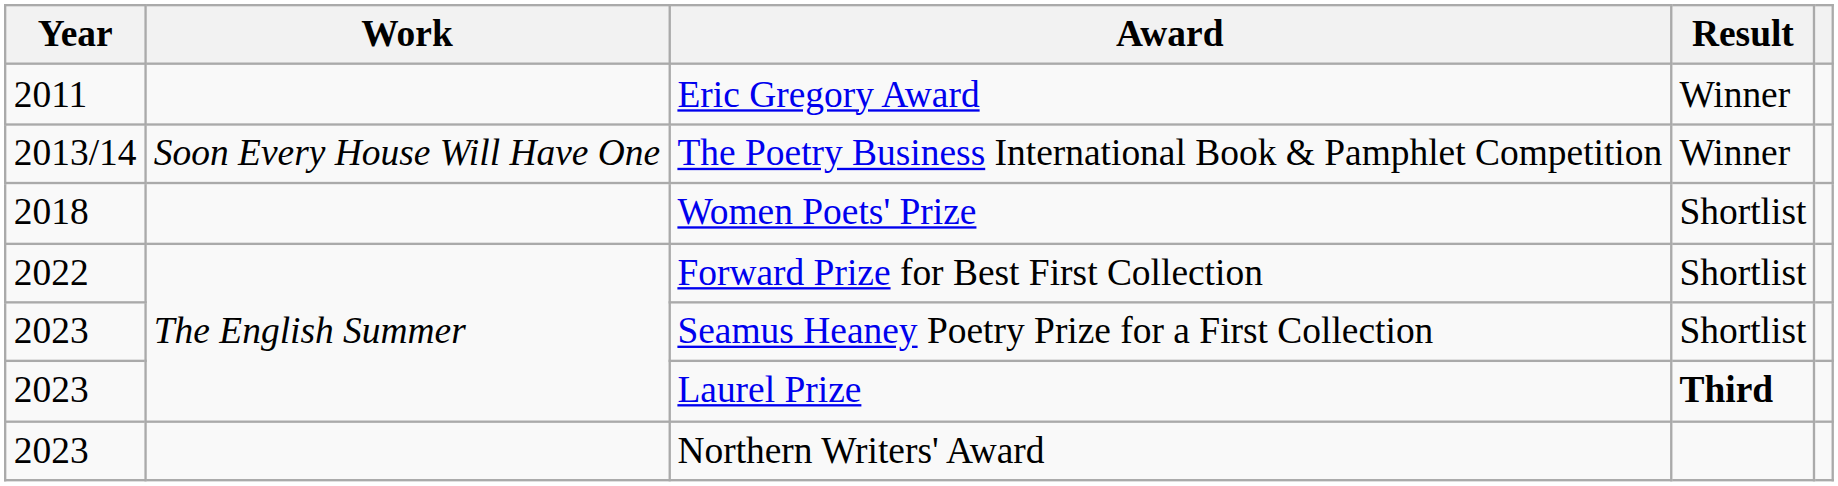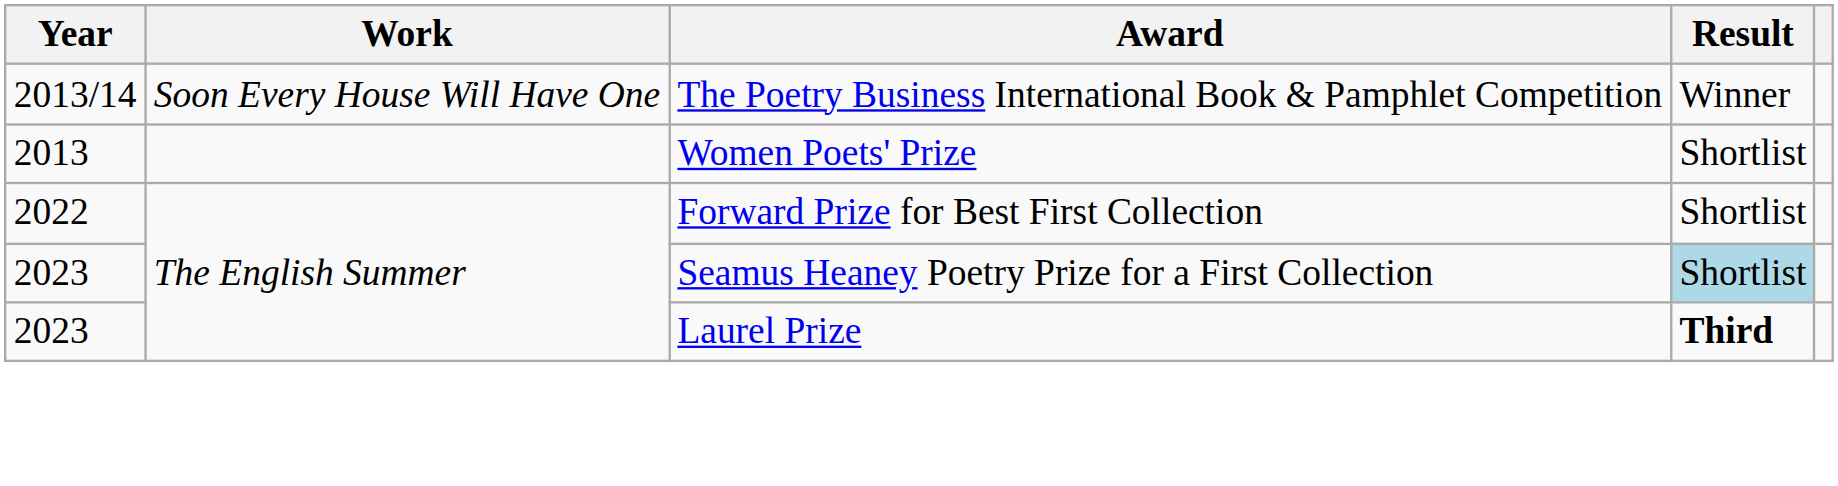- row: 2011 | Eric Gregory Award | Winner
Women Poets' Prize | Year: 2018 -> 2013
Seamus Heaney Poetry Prize for a First Collection | Result: no background -> lightblue background
- row: 2023 | Northern Writers' Award
